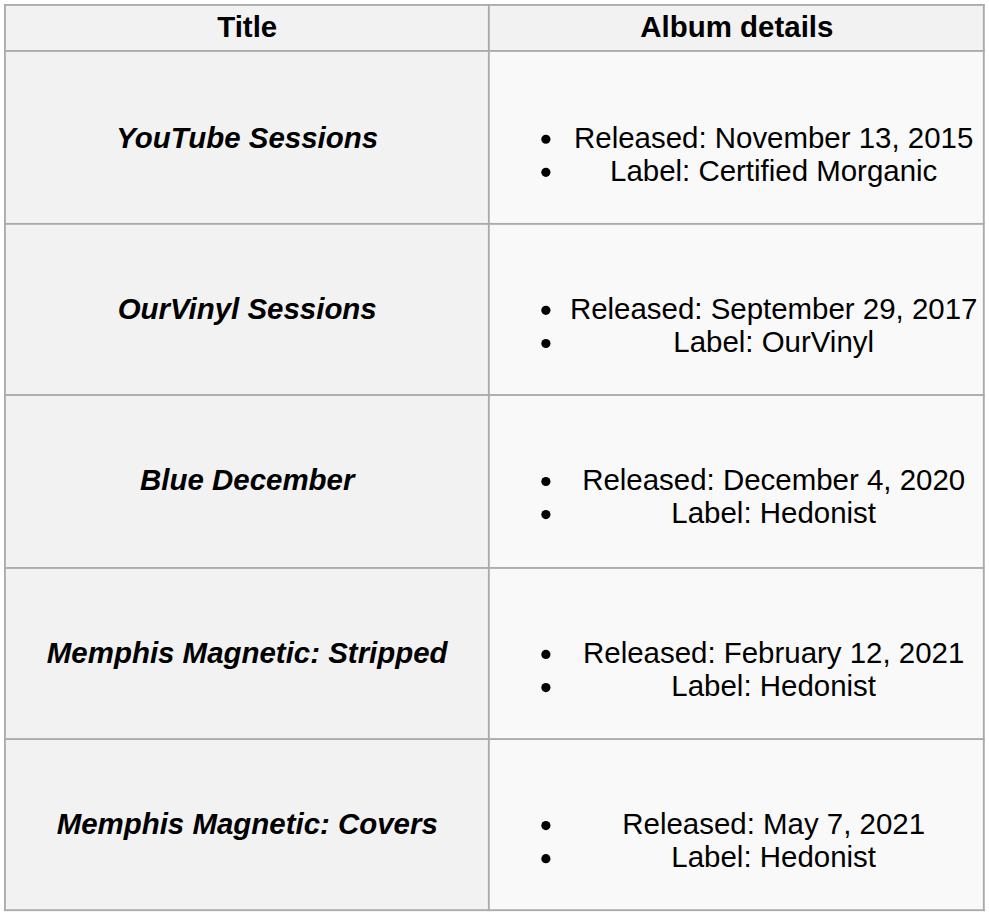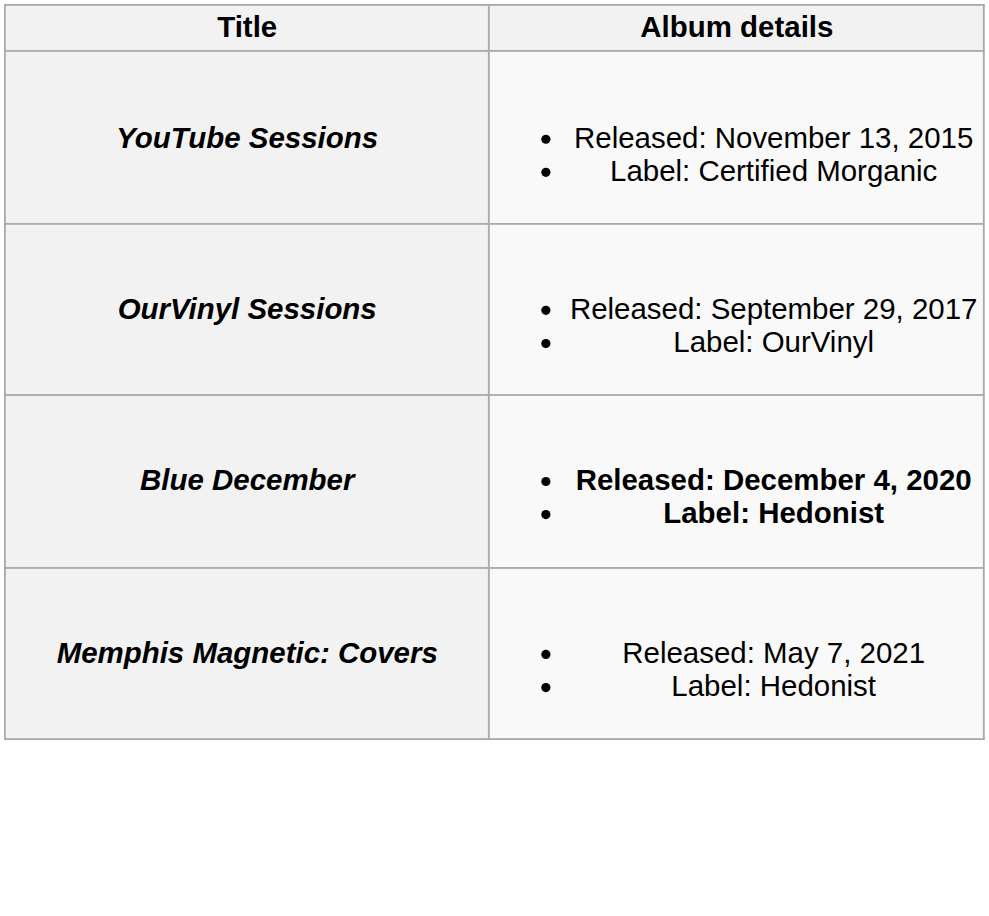Blue December | Album details: normal -> bold
- row: Memphis Magnetic: Stripped | Released: February 12, 2021 Label: Hedonist
